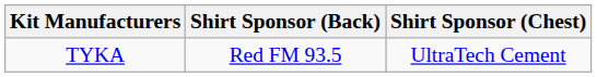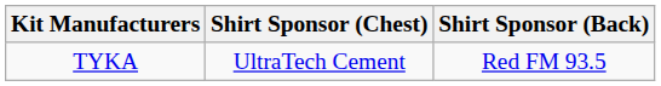columns swapped: Shirt Sponsor (Chest) <-> Shirt Sponsor (Back)
